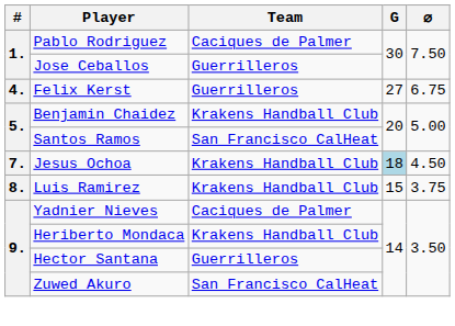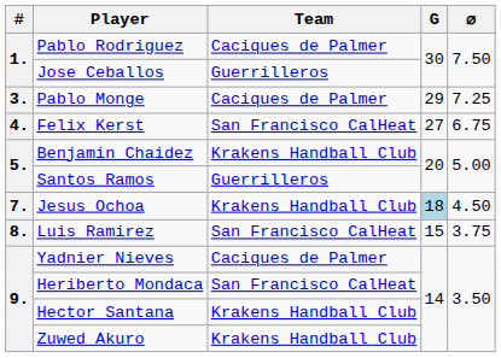+ row: 3. | Pablo Monge | Caciques de Palmer | 29 | 7.25
Felix Kerst | Team: Guerrilleros -> San Francisco CalHeat
Santos Ramos | Team: San Francisco CalHeat -> Guerrilleros
Luis Ramirez | Team: Krakens Handball Club -> San Francisco CalHeat
Heriberto Mondaca | Team: Krakens Handball Club -> San Francisco CalHeat
Hector Santana | Team: Guerrilleros -> Krakens Handball Club
Zuwed Akuro | Team: San Francisco CalHeat -> Krakens Handball Club
